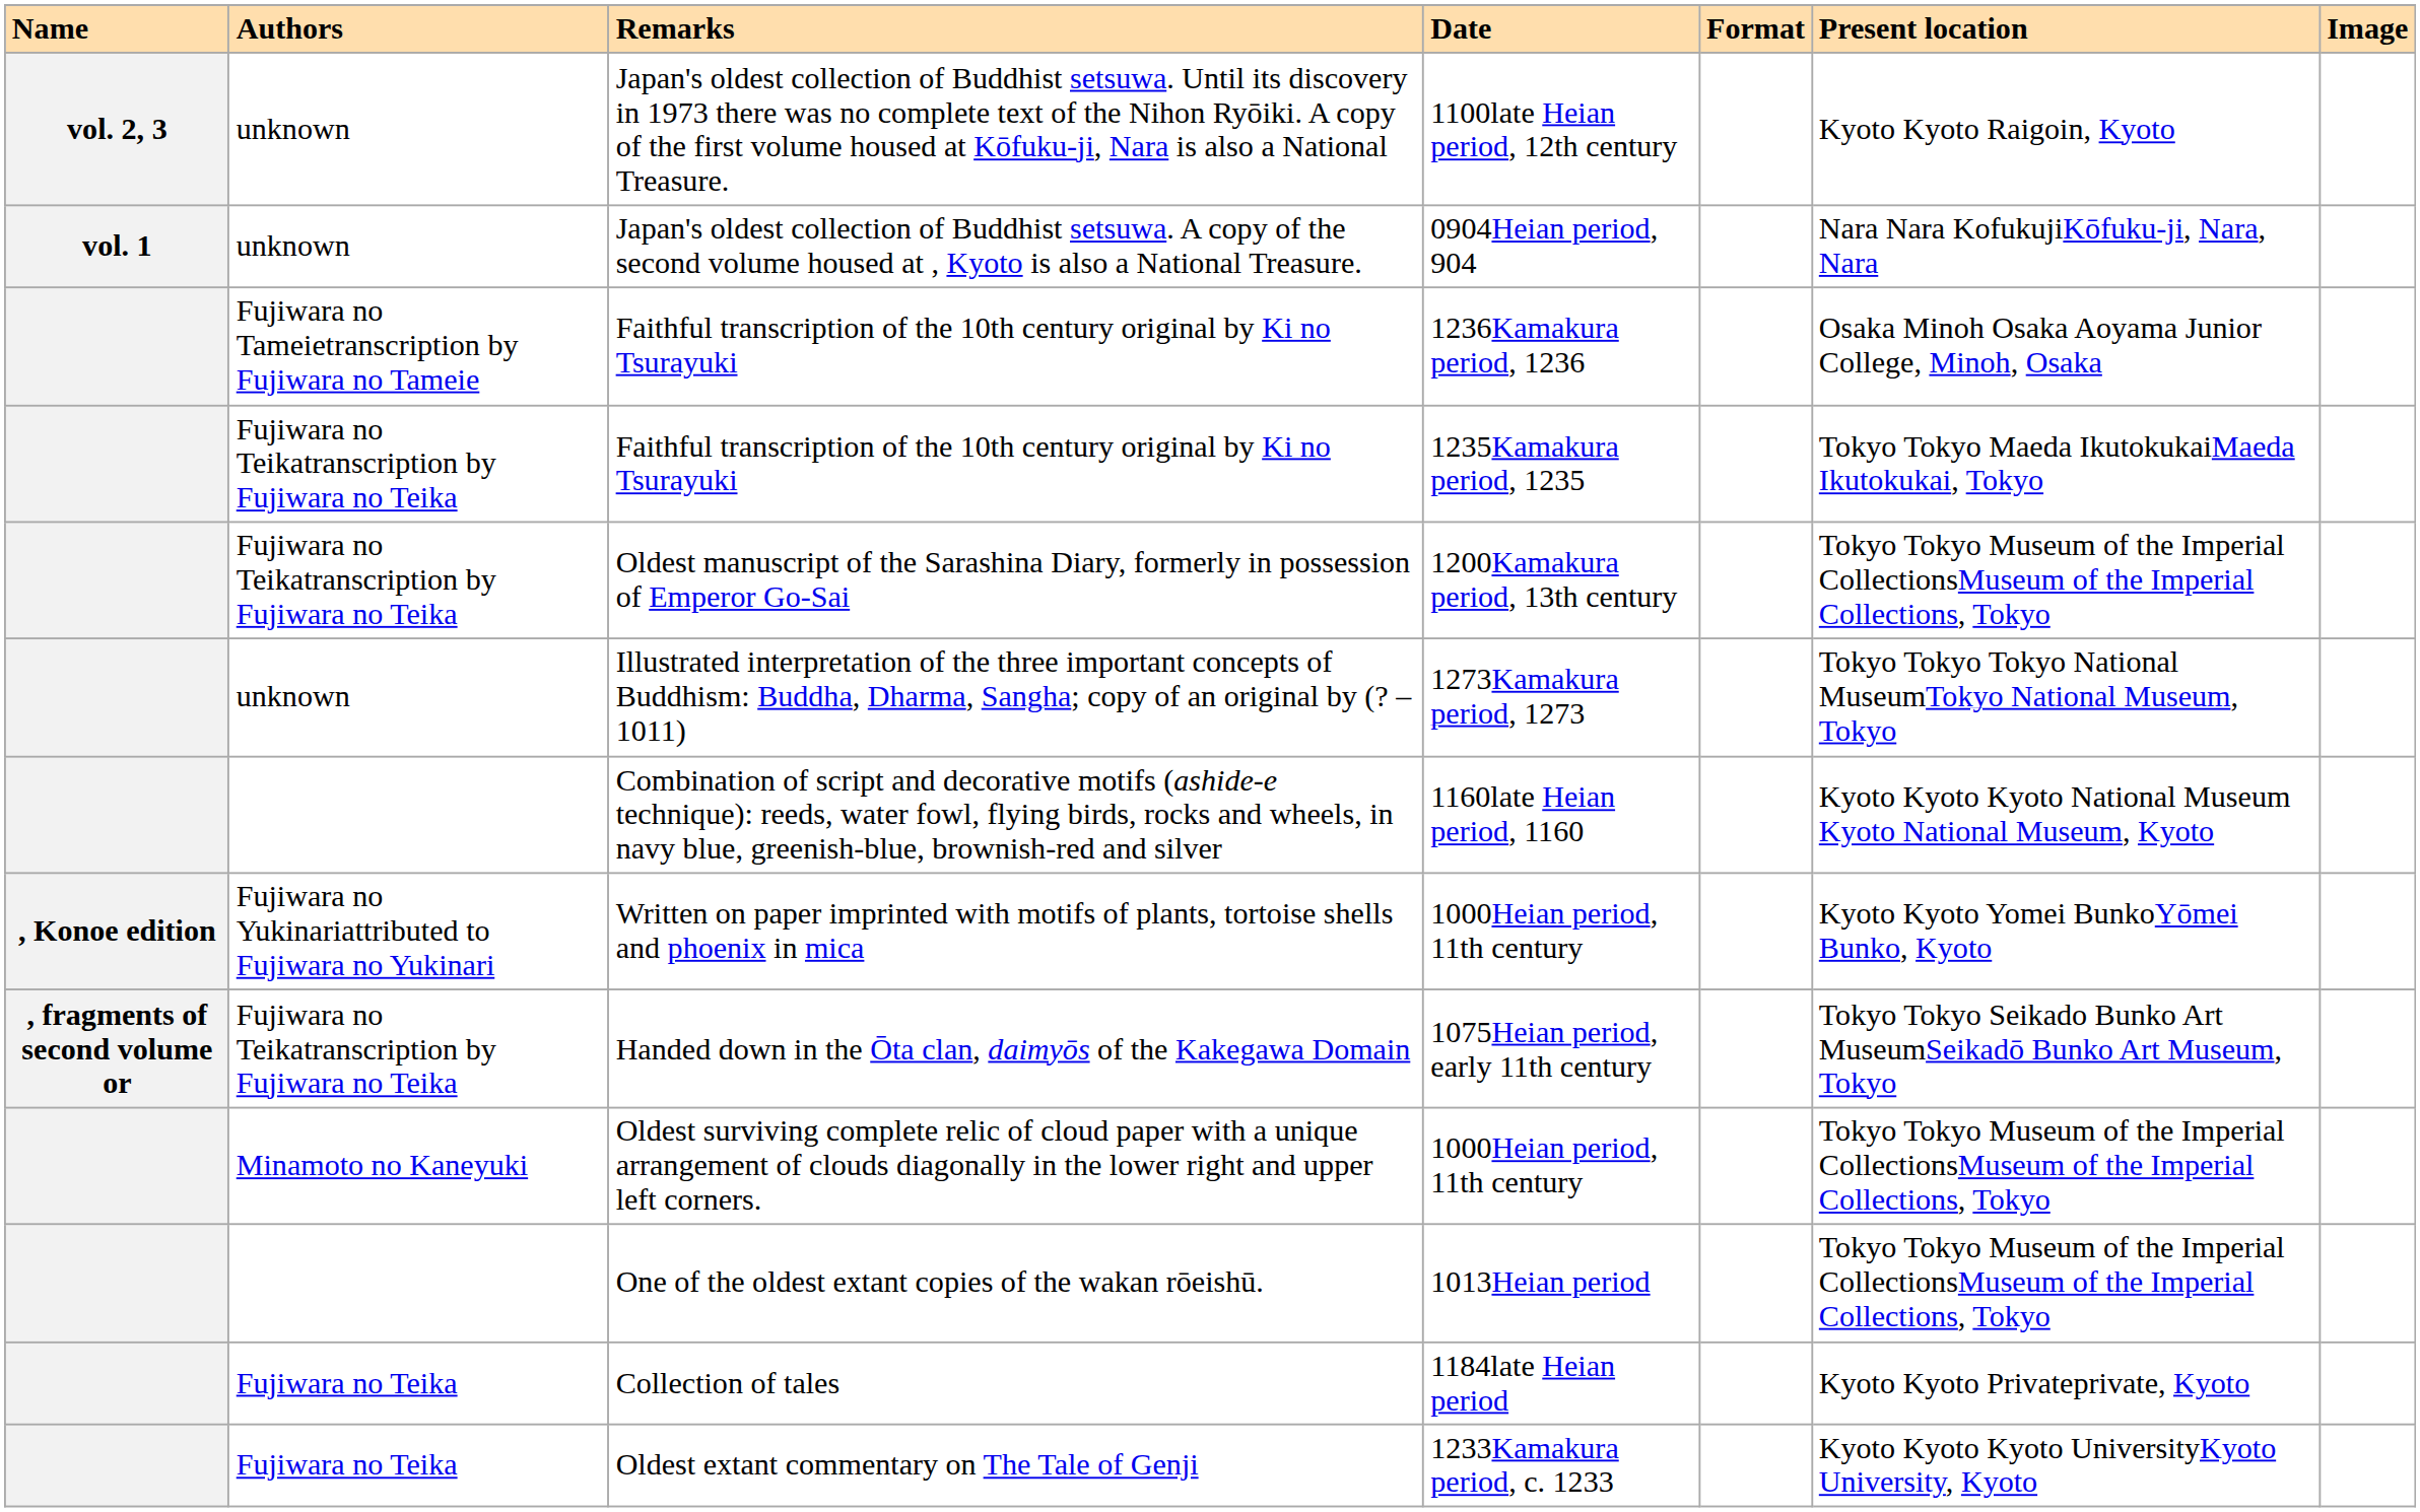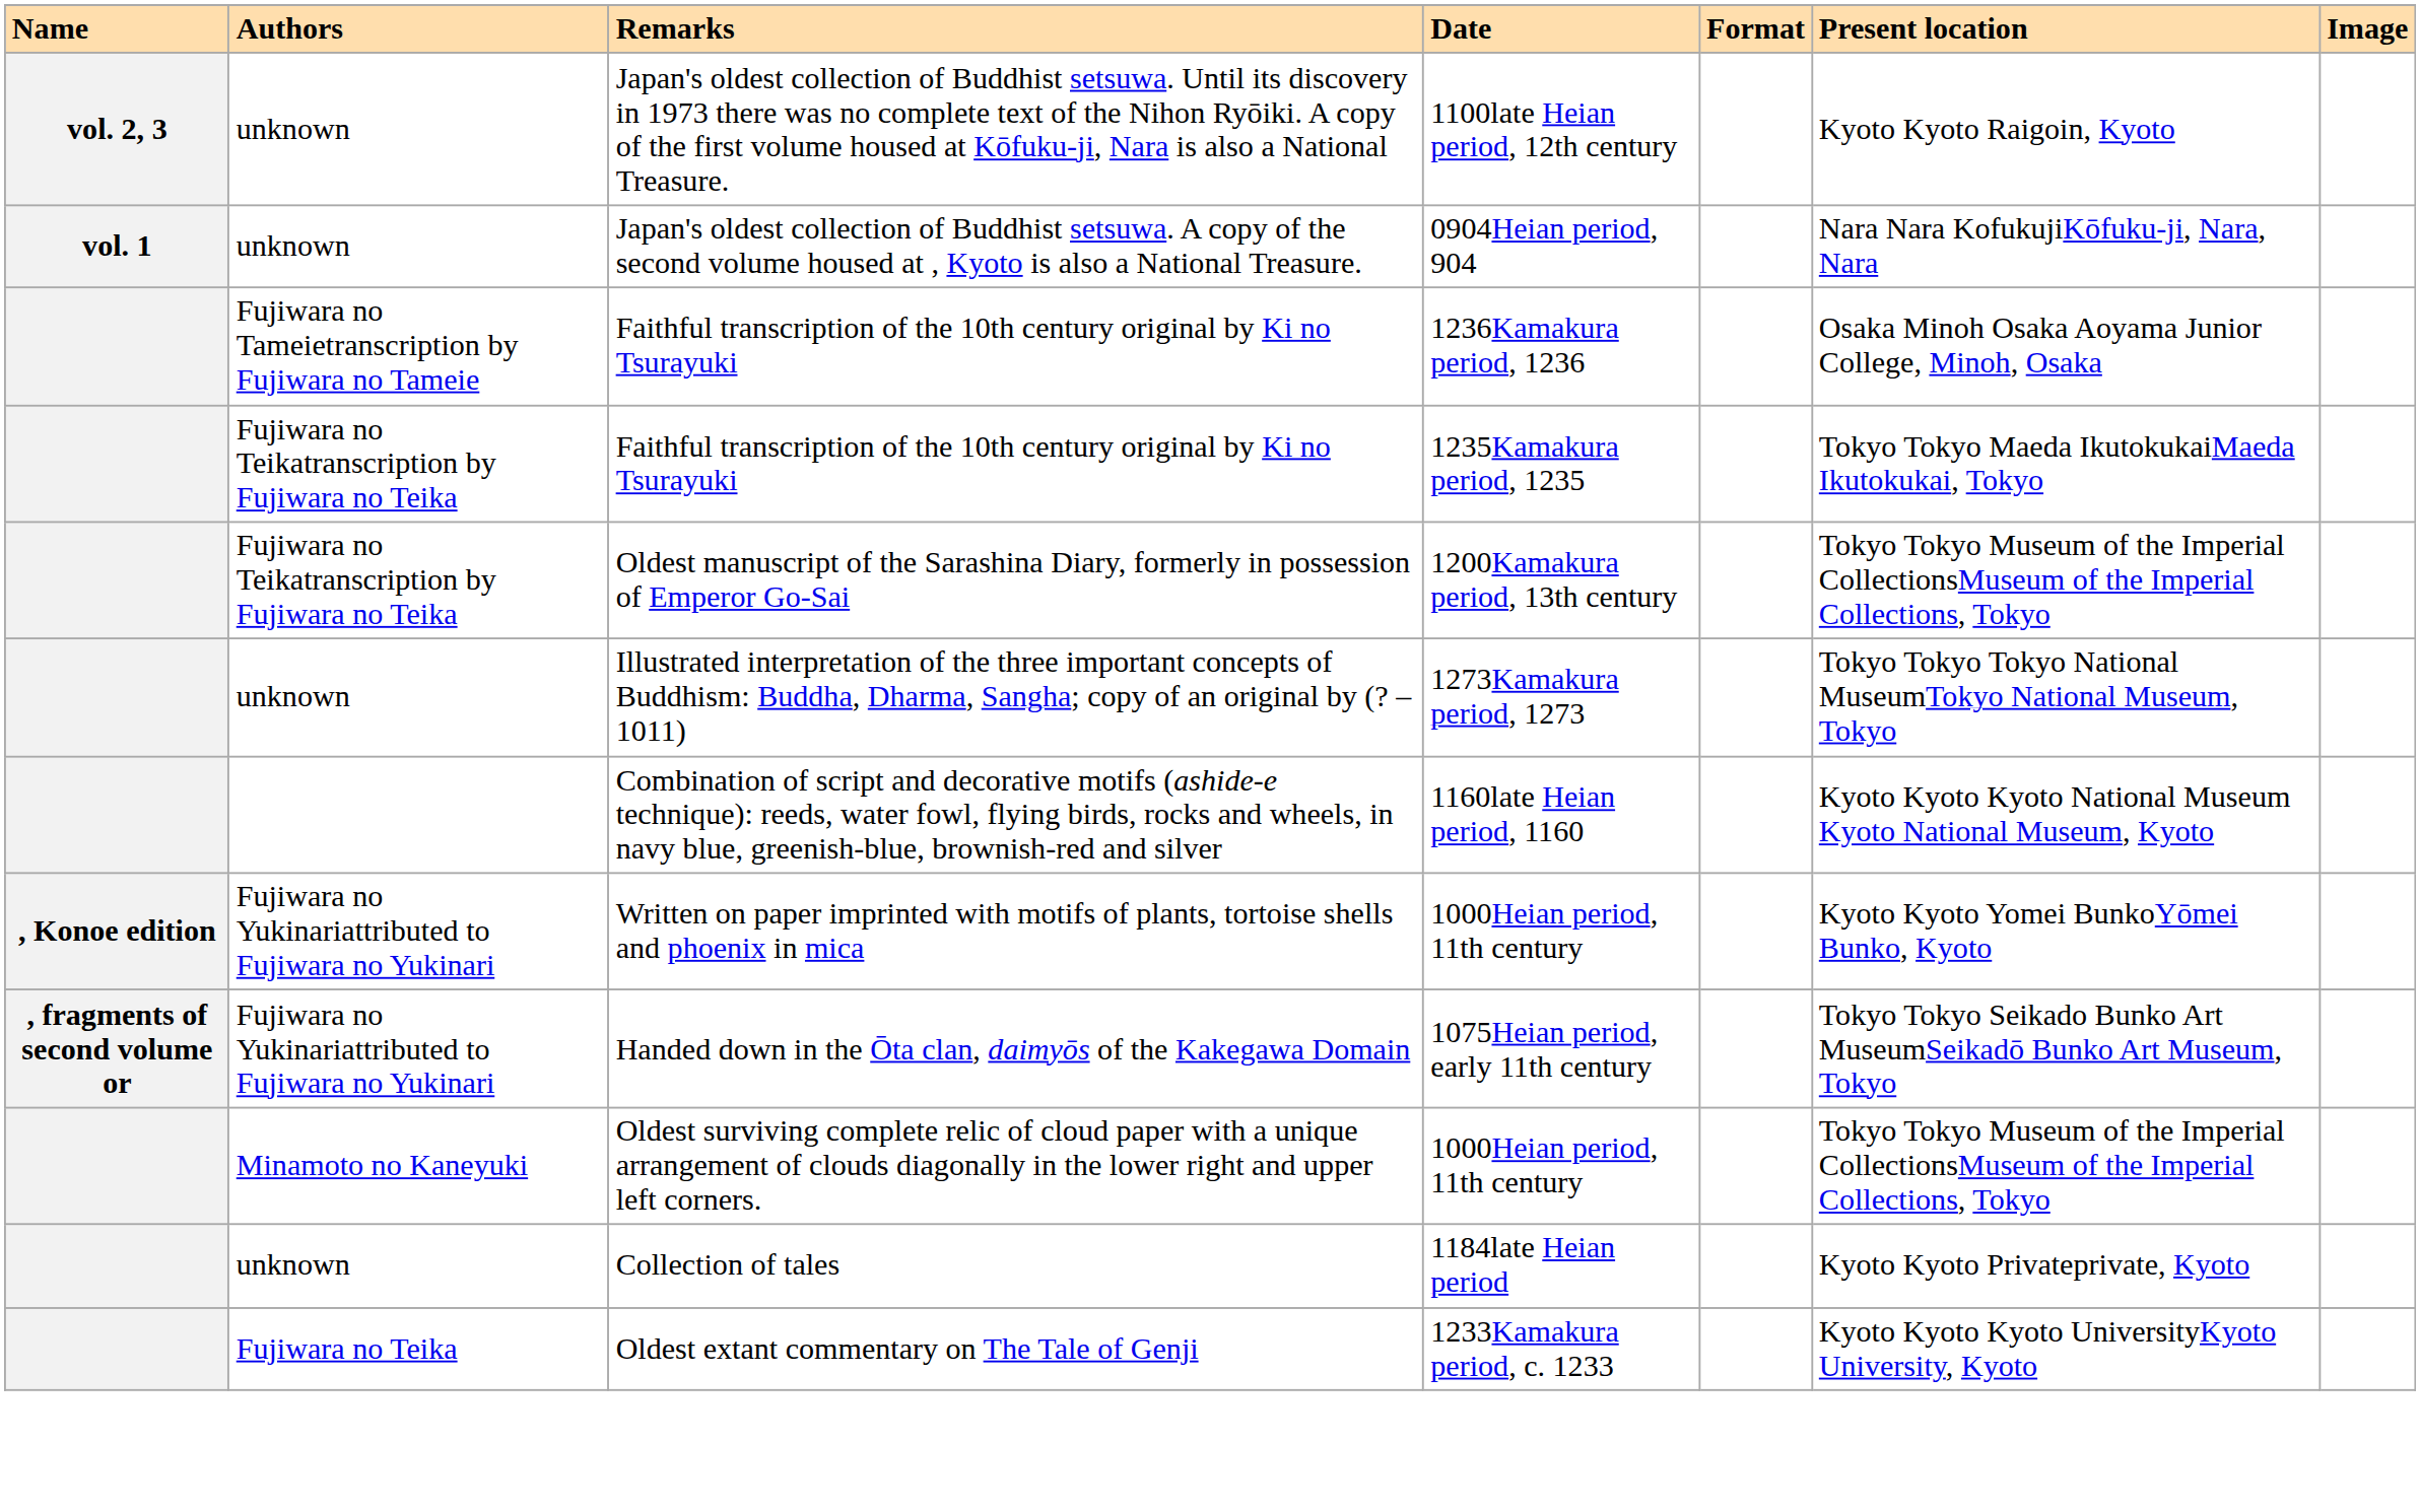Handed down in the Ōta clan, daimyōs of the Kakegawa Domain | Authors: Fujiwara no Teikatranscription by Fujiwara no Teika -> Fujiwara no Yukinariattributed to Fujiwara no Yukinari
- row: One of the oldest extant copies of the wakan rōeishū. | 1013Heian period | Tokyo Tokyo Museum of the Imperial CollectionsMuseum of the Imperial Collections, Tokyo
Collection of tales | Authors: Fujiwara no Teika -> unknown
